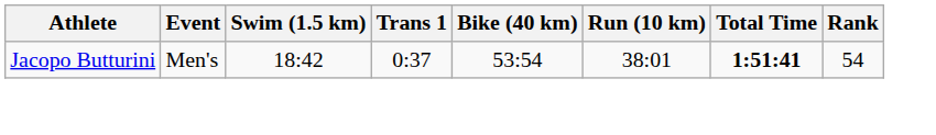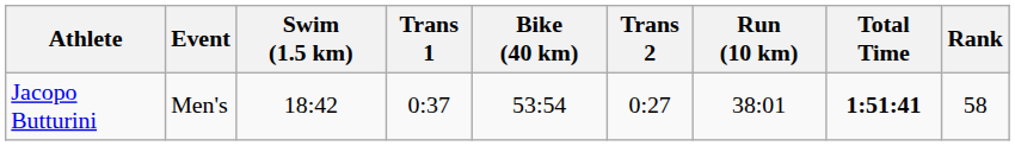+ column: Trans 2 | 0:27
Jacopo Butturini | Rank: 54 -> 58
